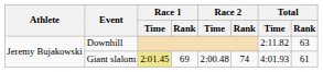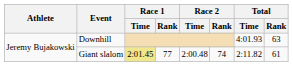Downhill | Total / Time: 2:11.82 -> 4:01.93
Giant slalom | Race 1 / Rank: 69 -> 77
Giant slalom | Total / Time: 4:01.93 -> 2:11.82
